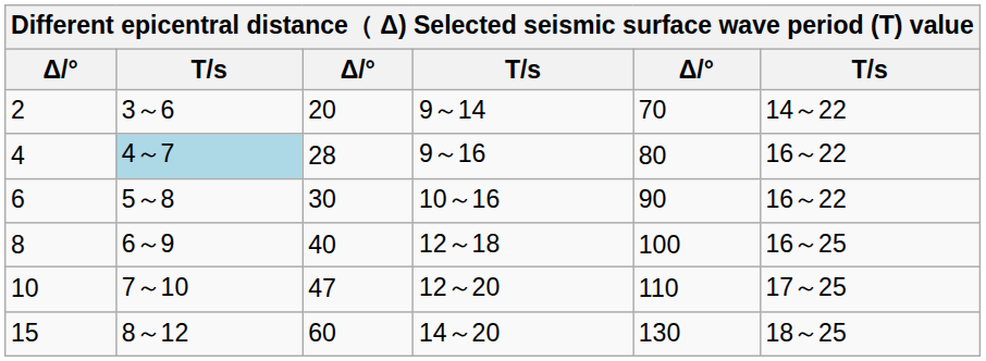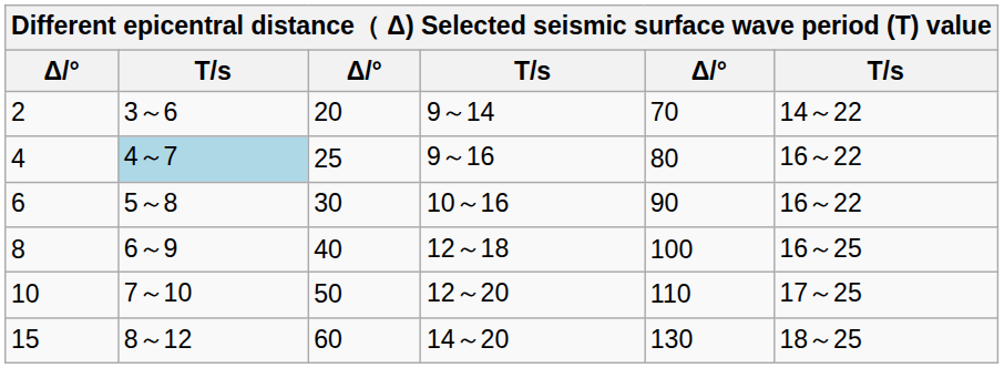4 | column 3: 28 -> 25
10 | column 3: 47 -> 50
